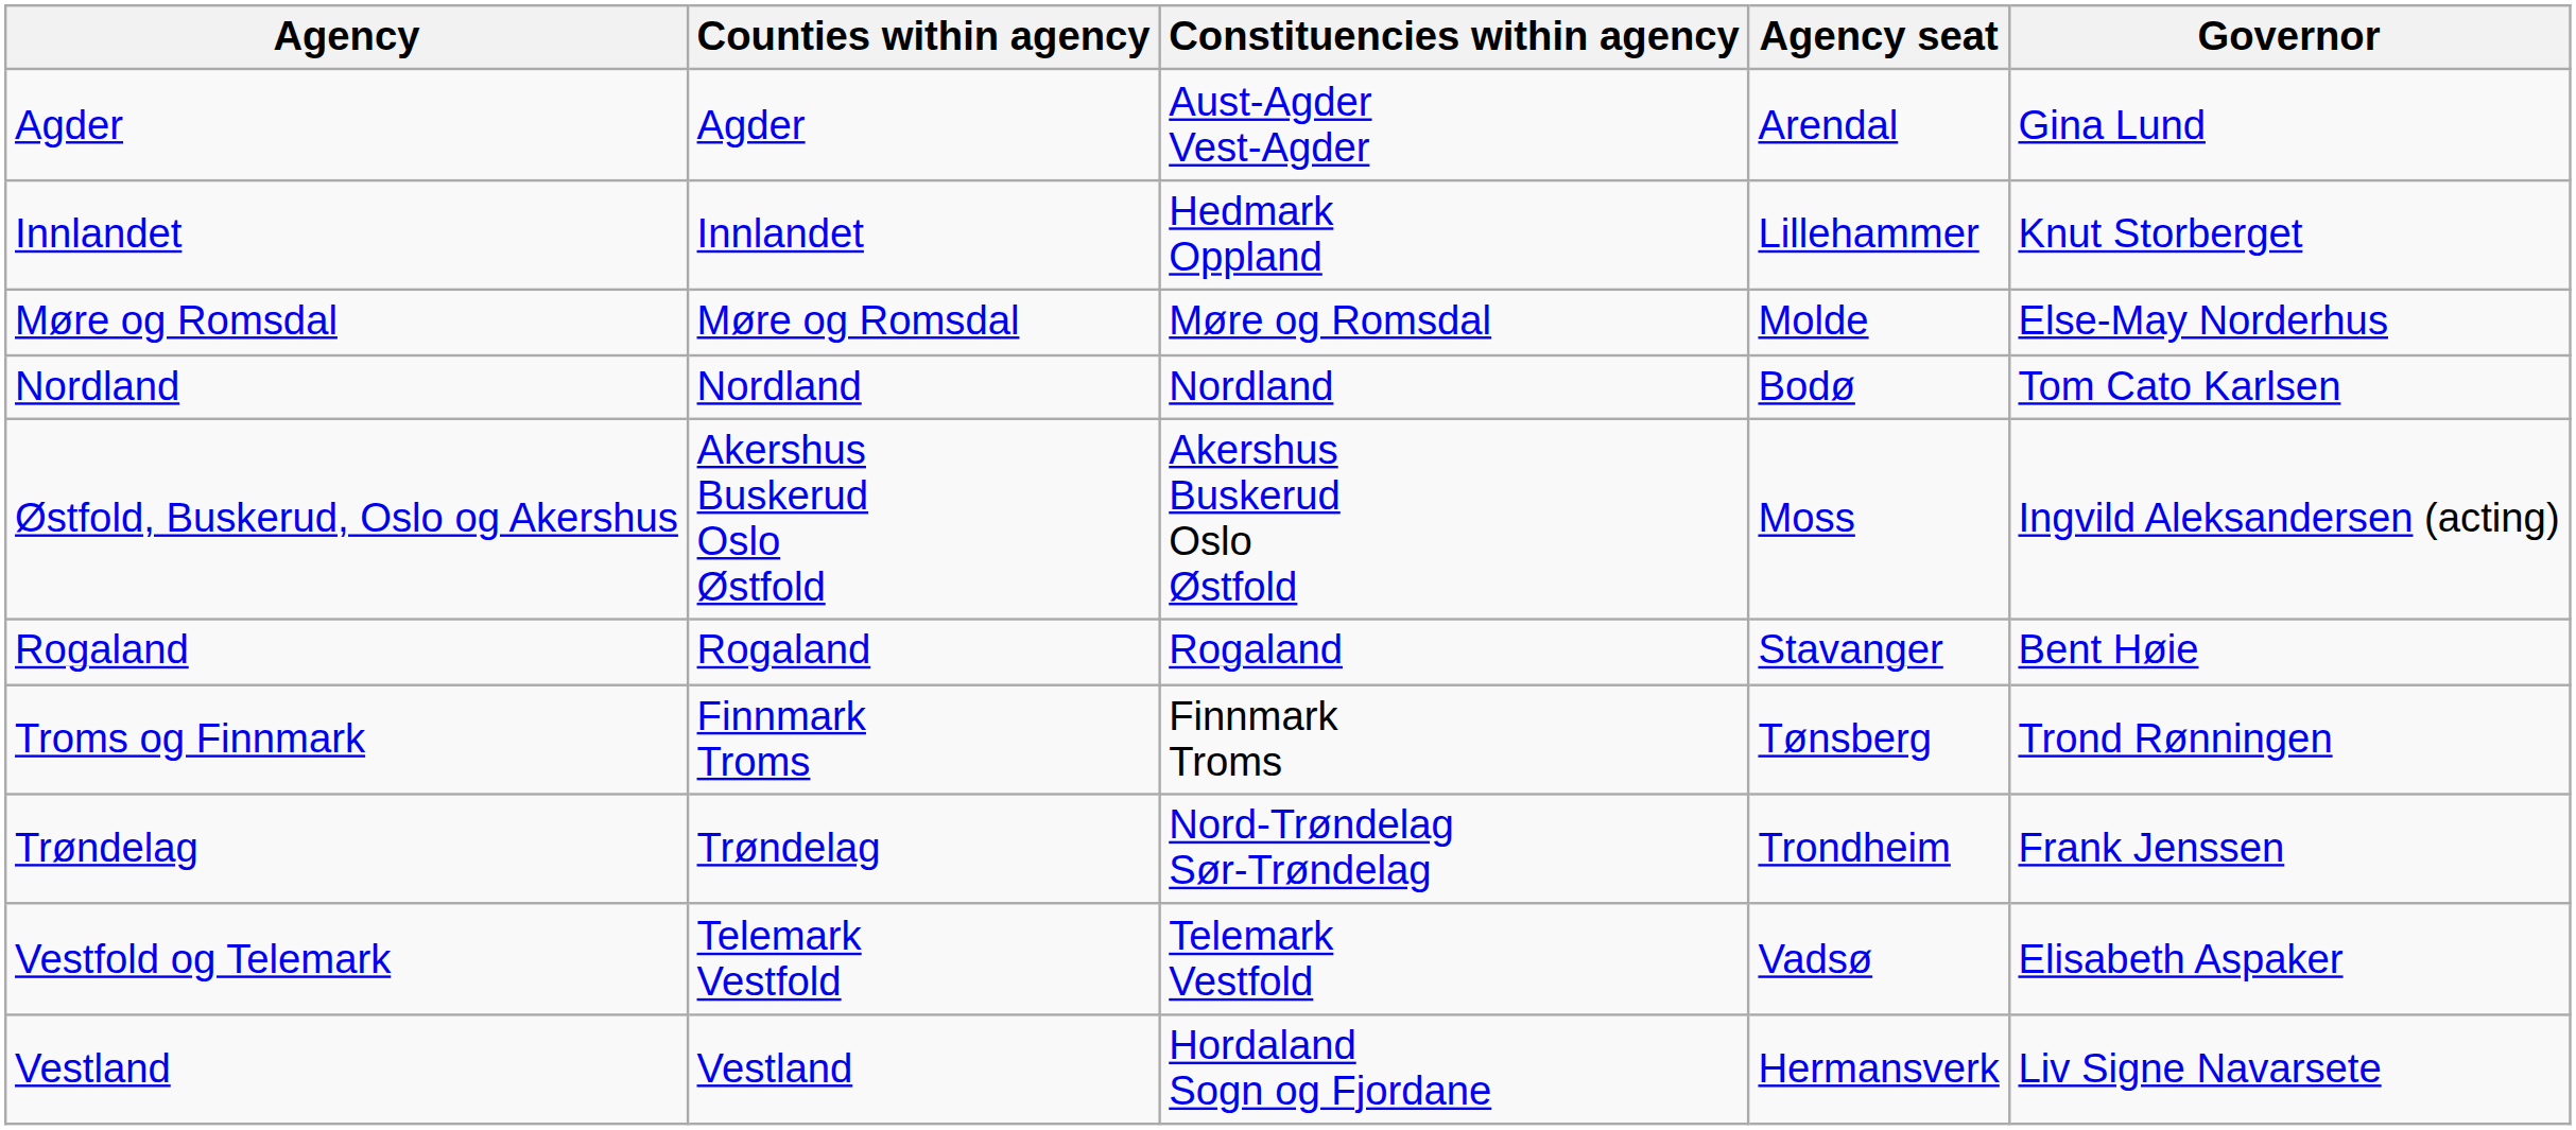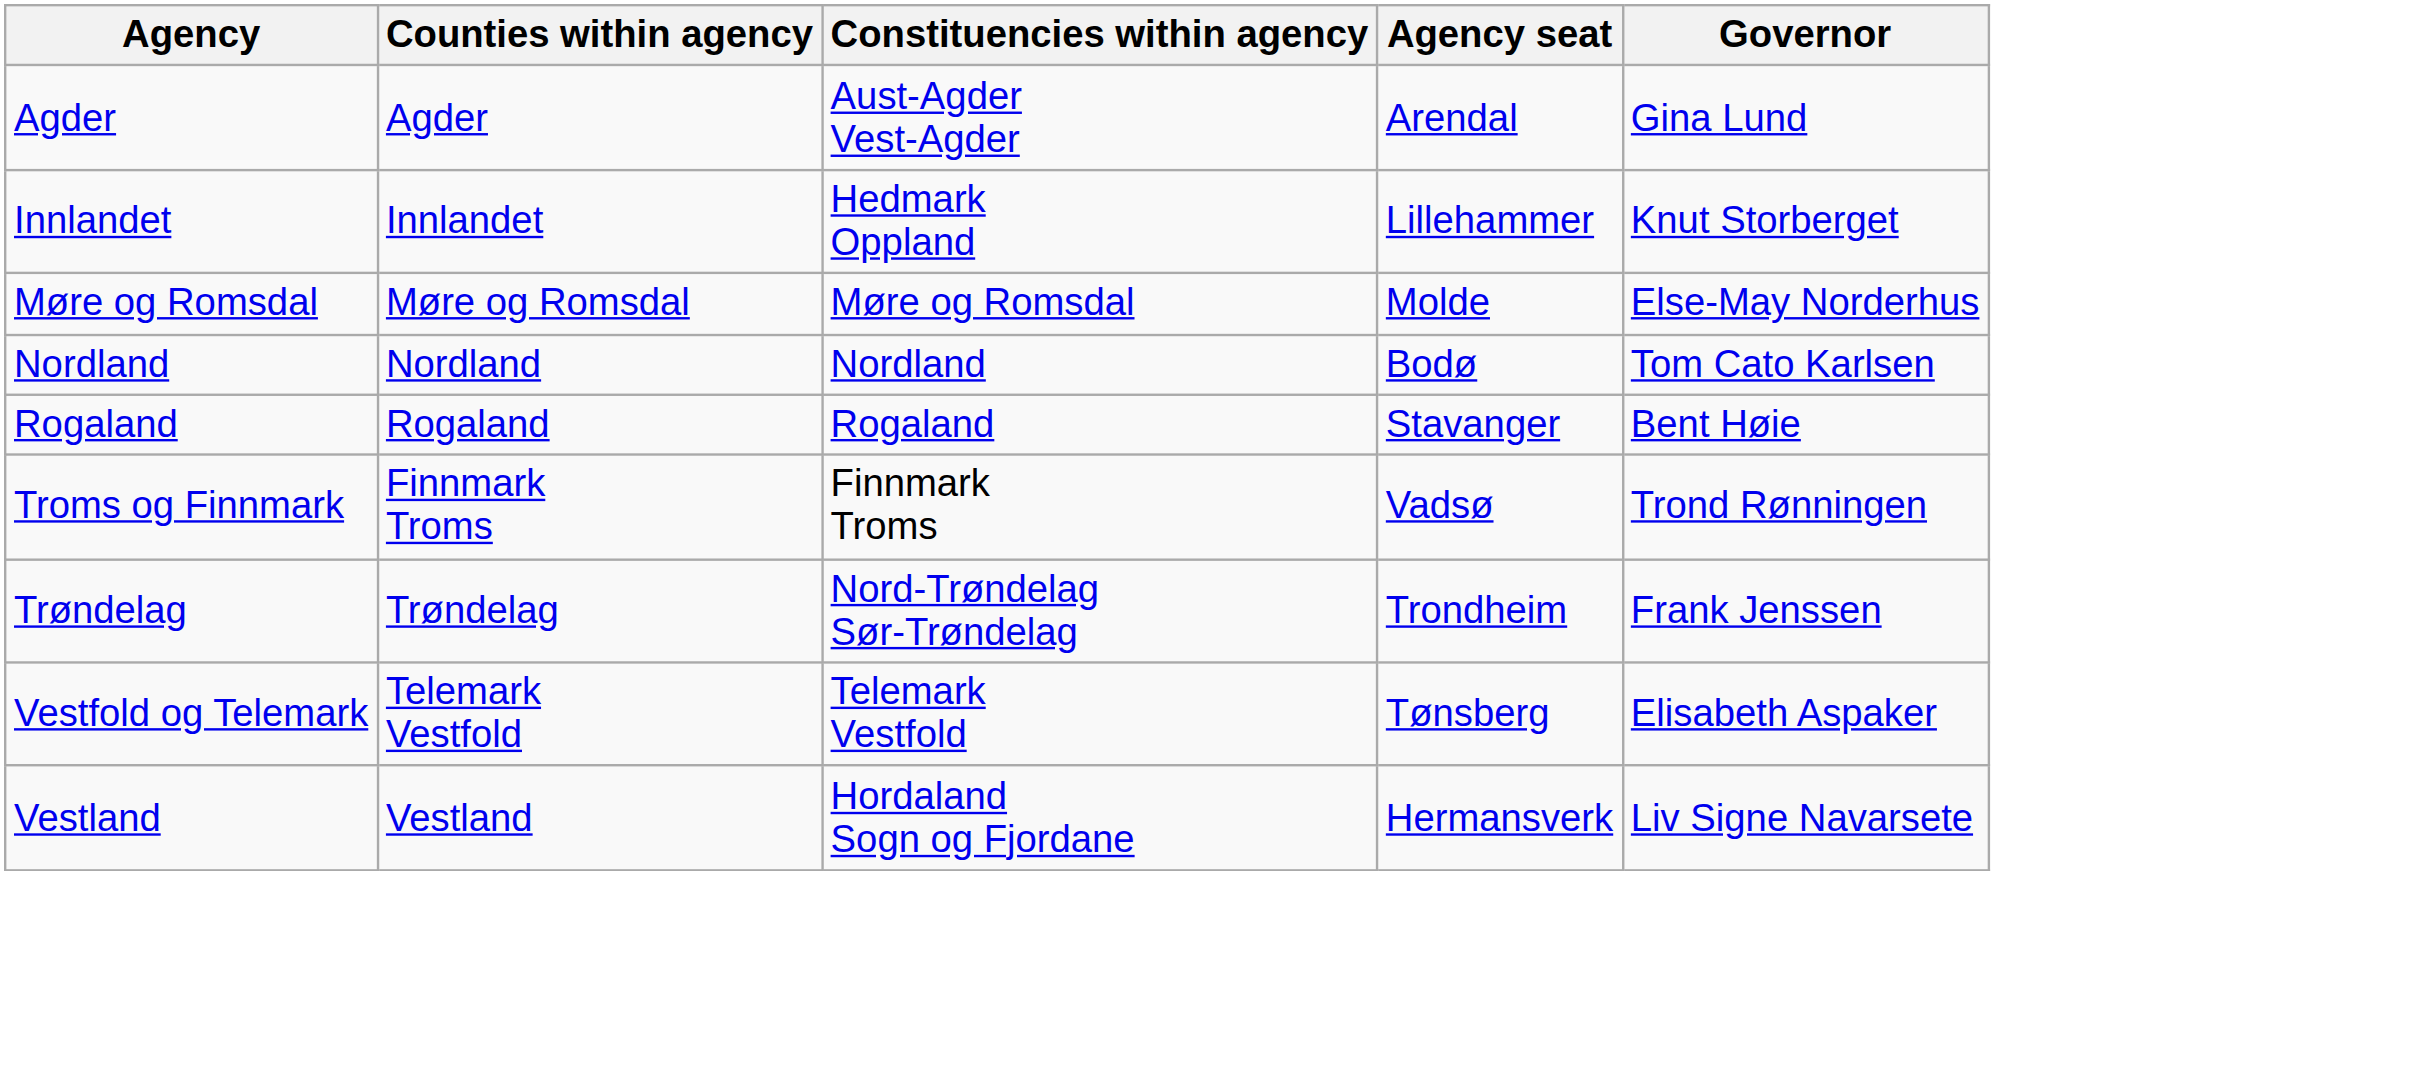- row: Østfold, Buskerud, Oslo og Akershus | Akershus Buskerud Oslo Østfold | Akershus Buskerud Oslo Østfold | Moss | Ingvild Aleksandersen (acting)
Troms og Finnmark | Agency seat: Tønsberg -> Vadsø
Vestfold og Telemark | Agency seat: Vadsø -> Tønsberg
